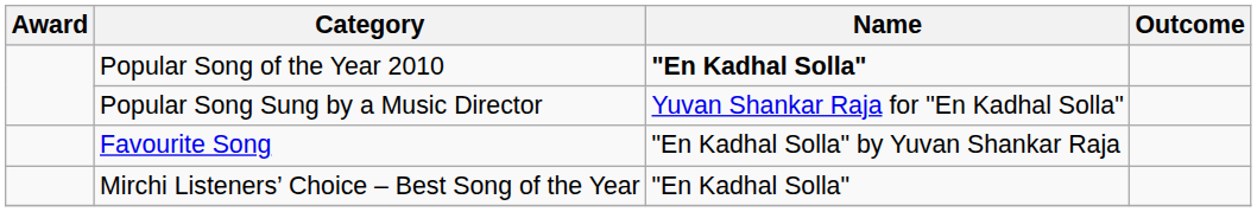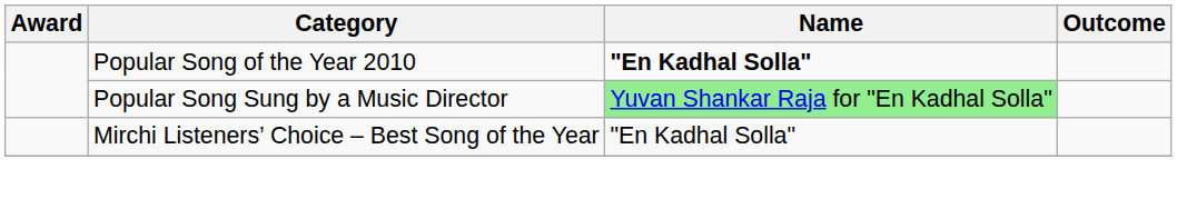Popular Song Sung by a Music Director | Name: no background -> lightgreen background
- row: Favourite Song | "En Kadhal Solla" by Yuvan Shankar Raja
